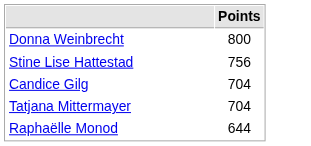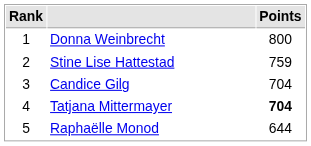+ column: Rank | 1 | 2 | 3 | 4 | 5
Stine Lise Hattestad | Points: 756 -> 759
Tatjana Mittermayer | Points: normal -> bold
